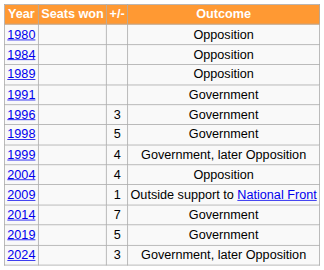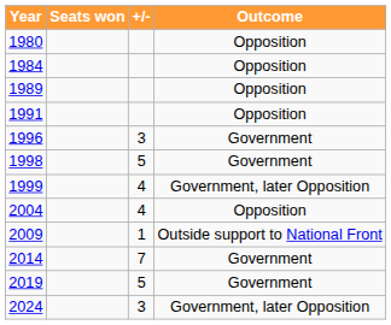1991 | Outcome: Government -> Opposition
